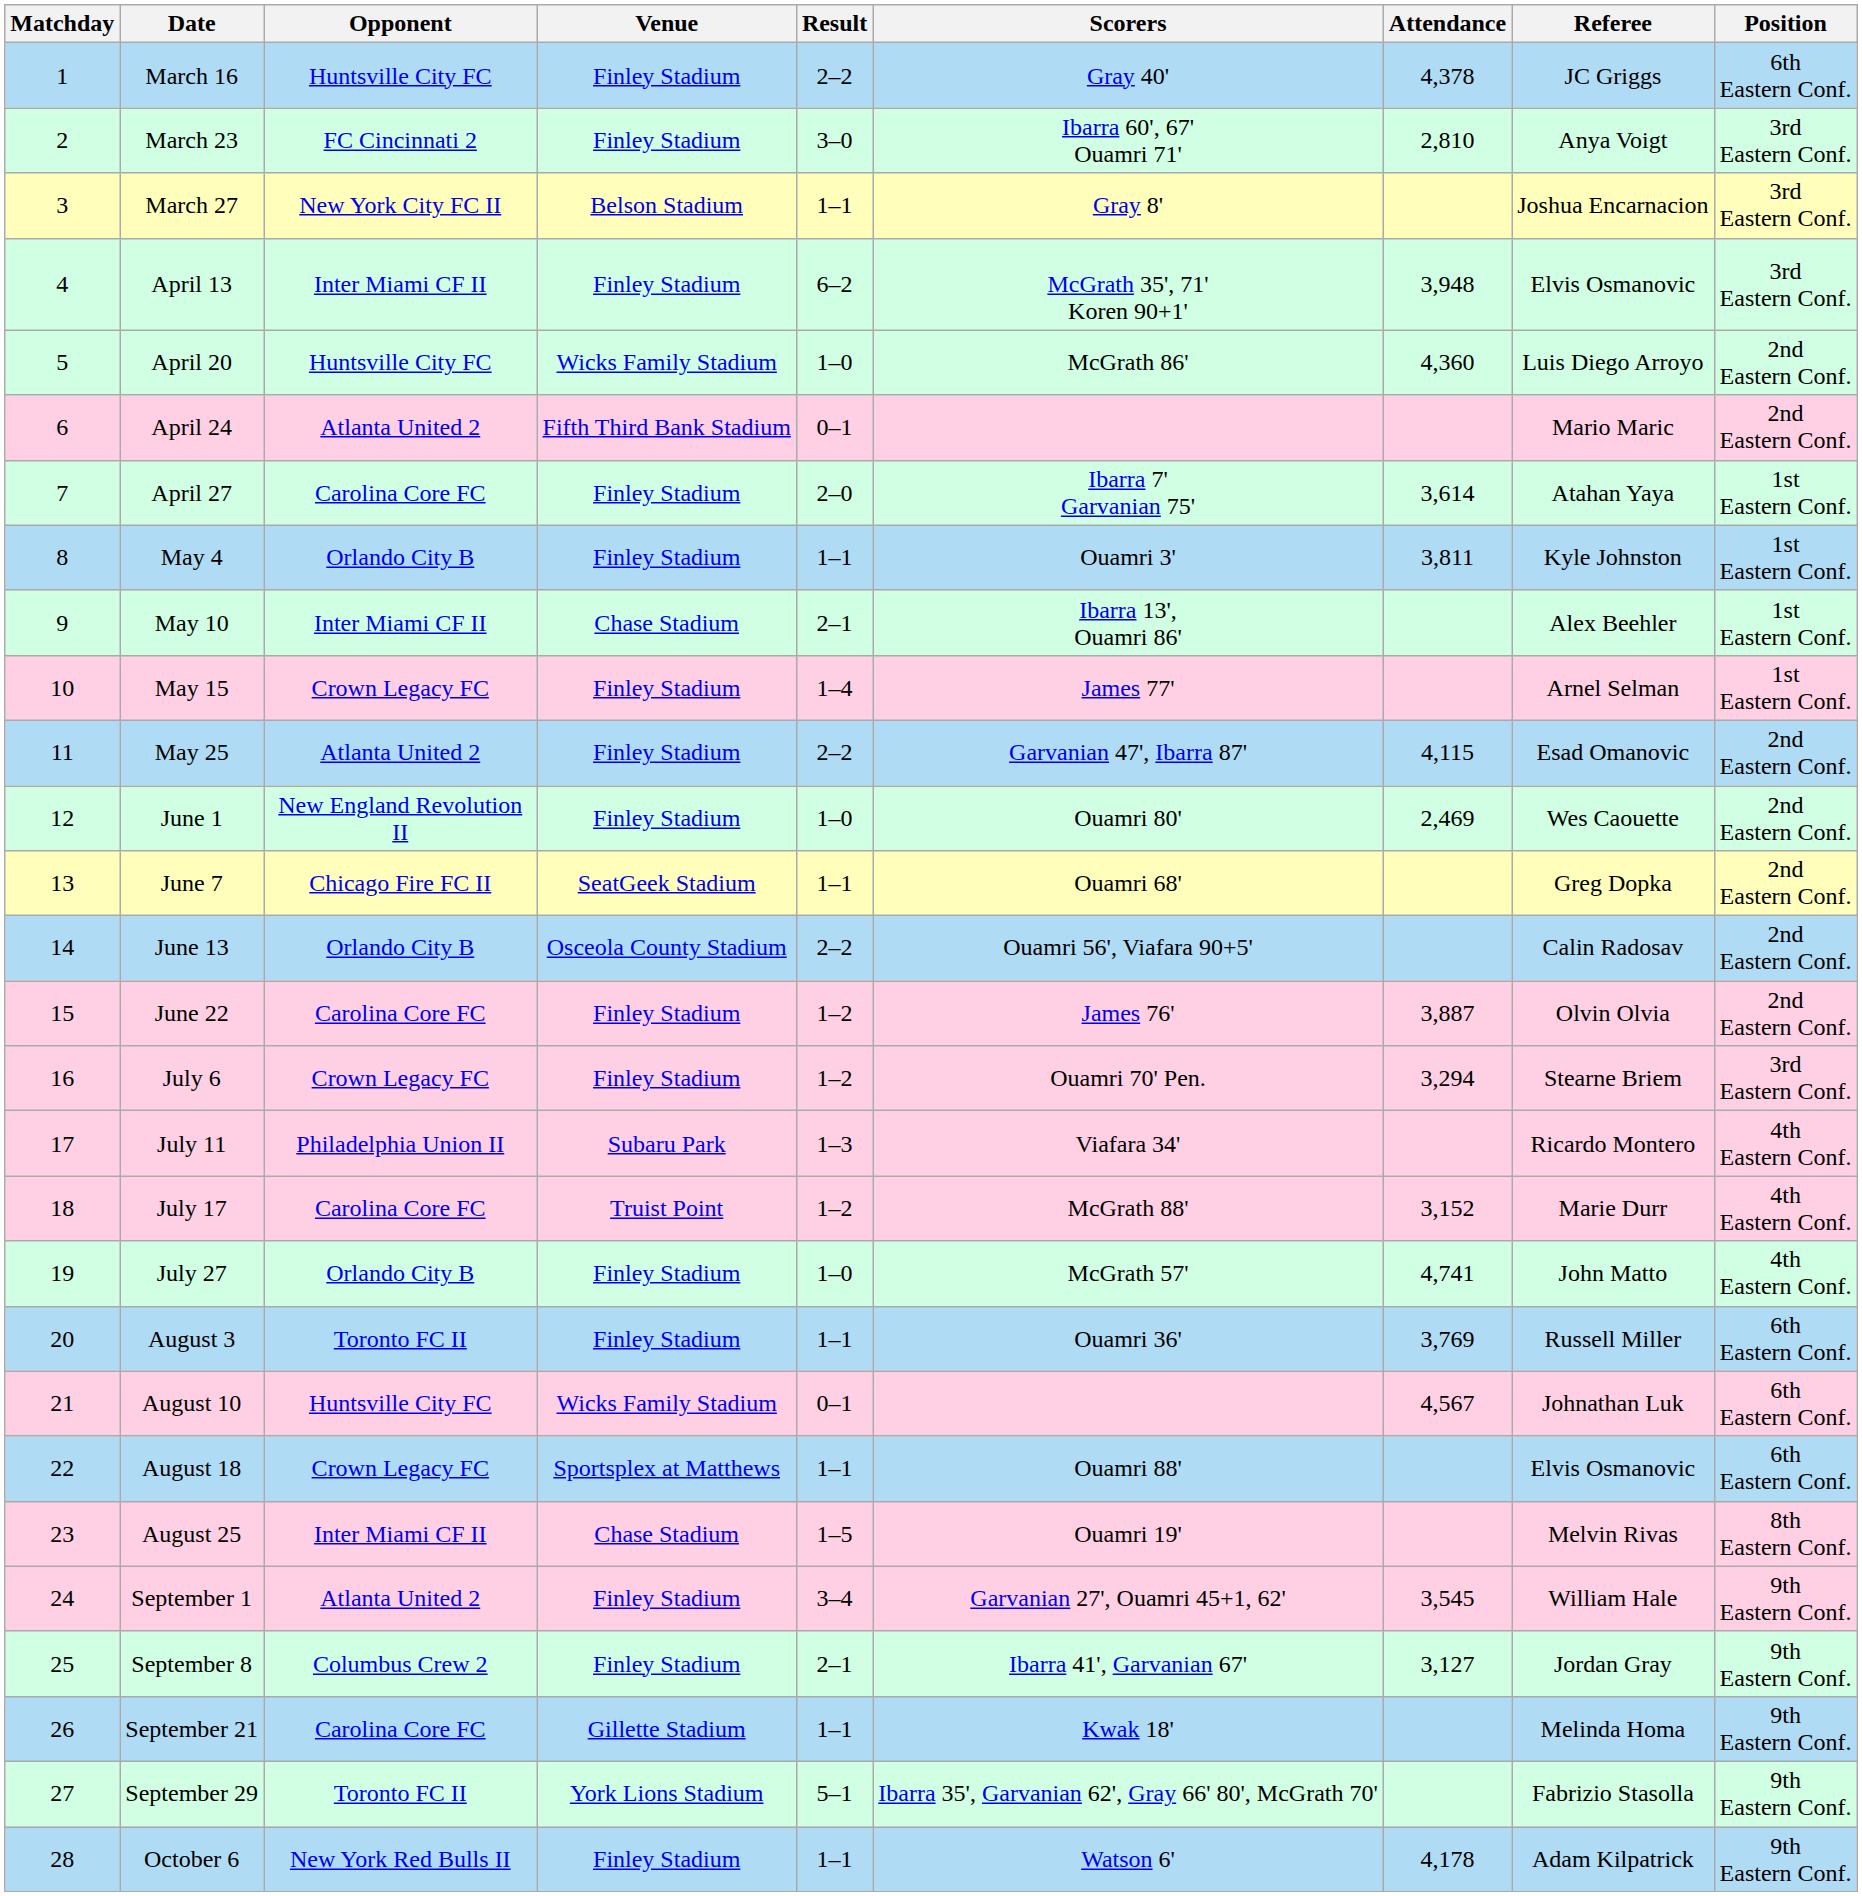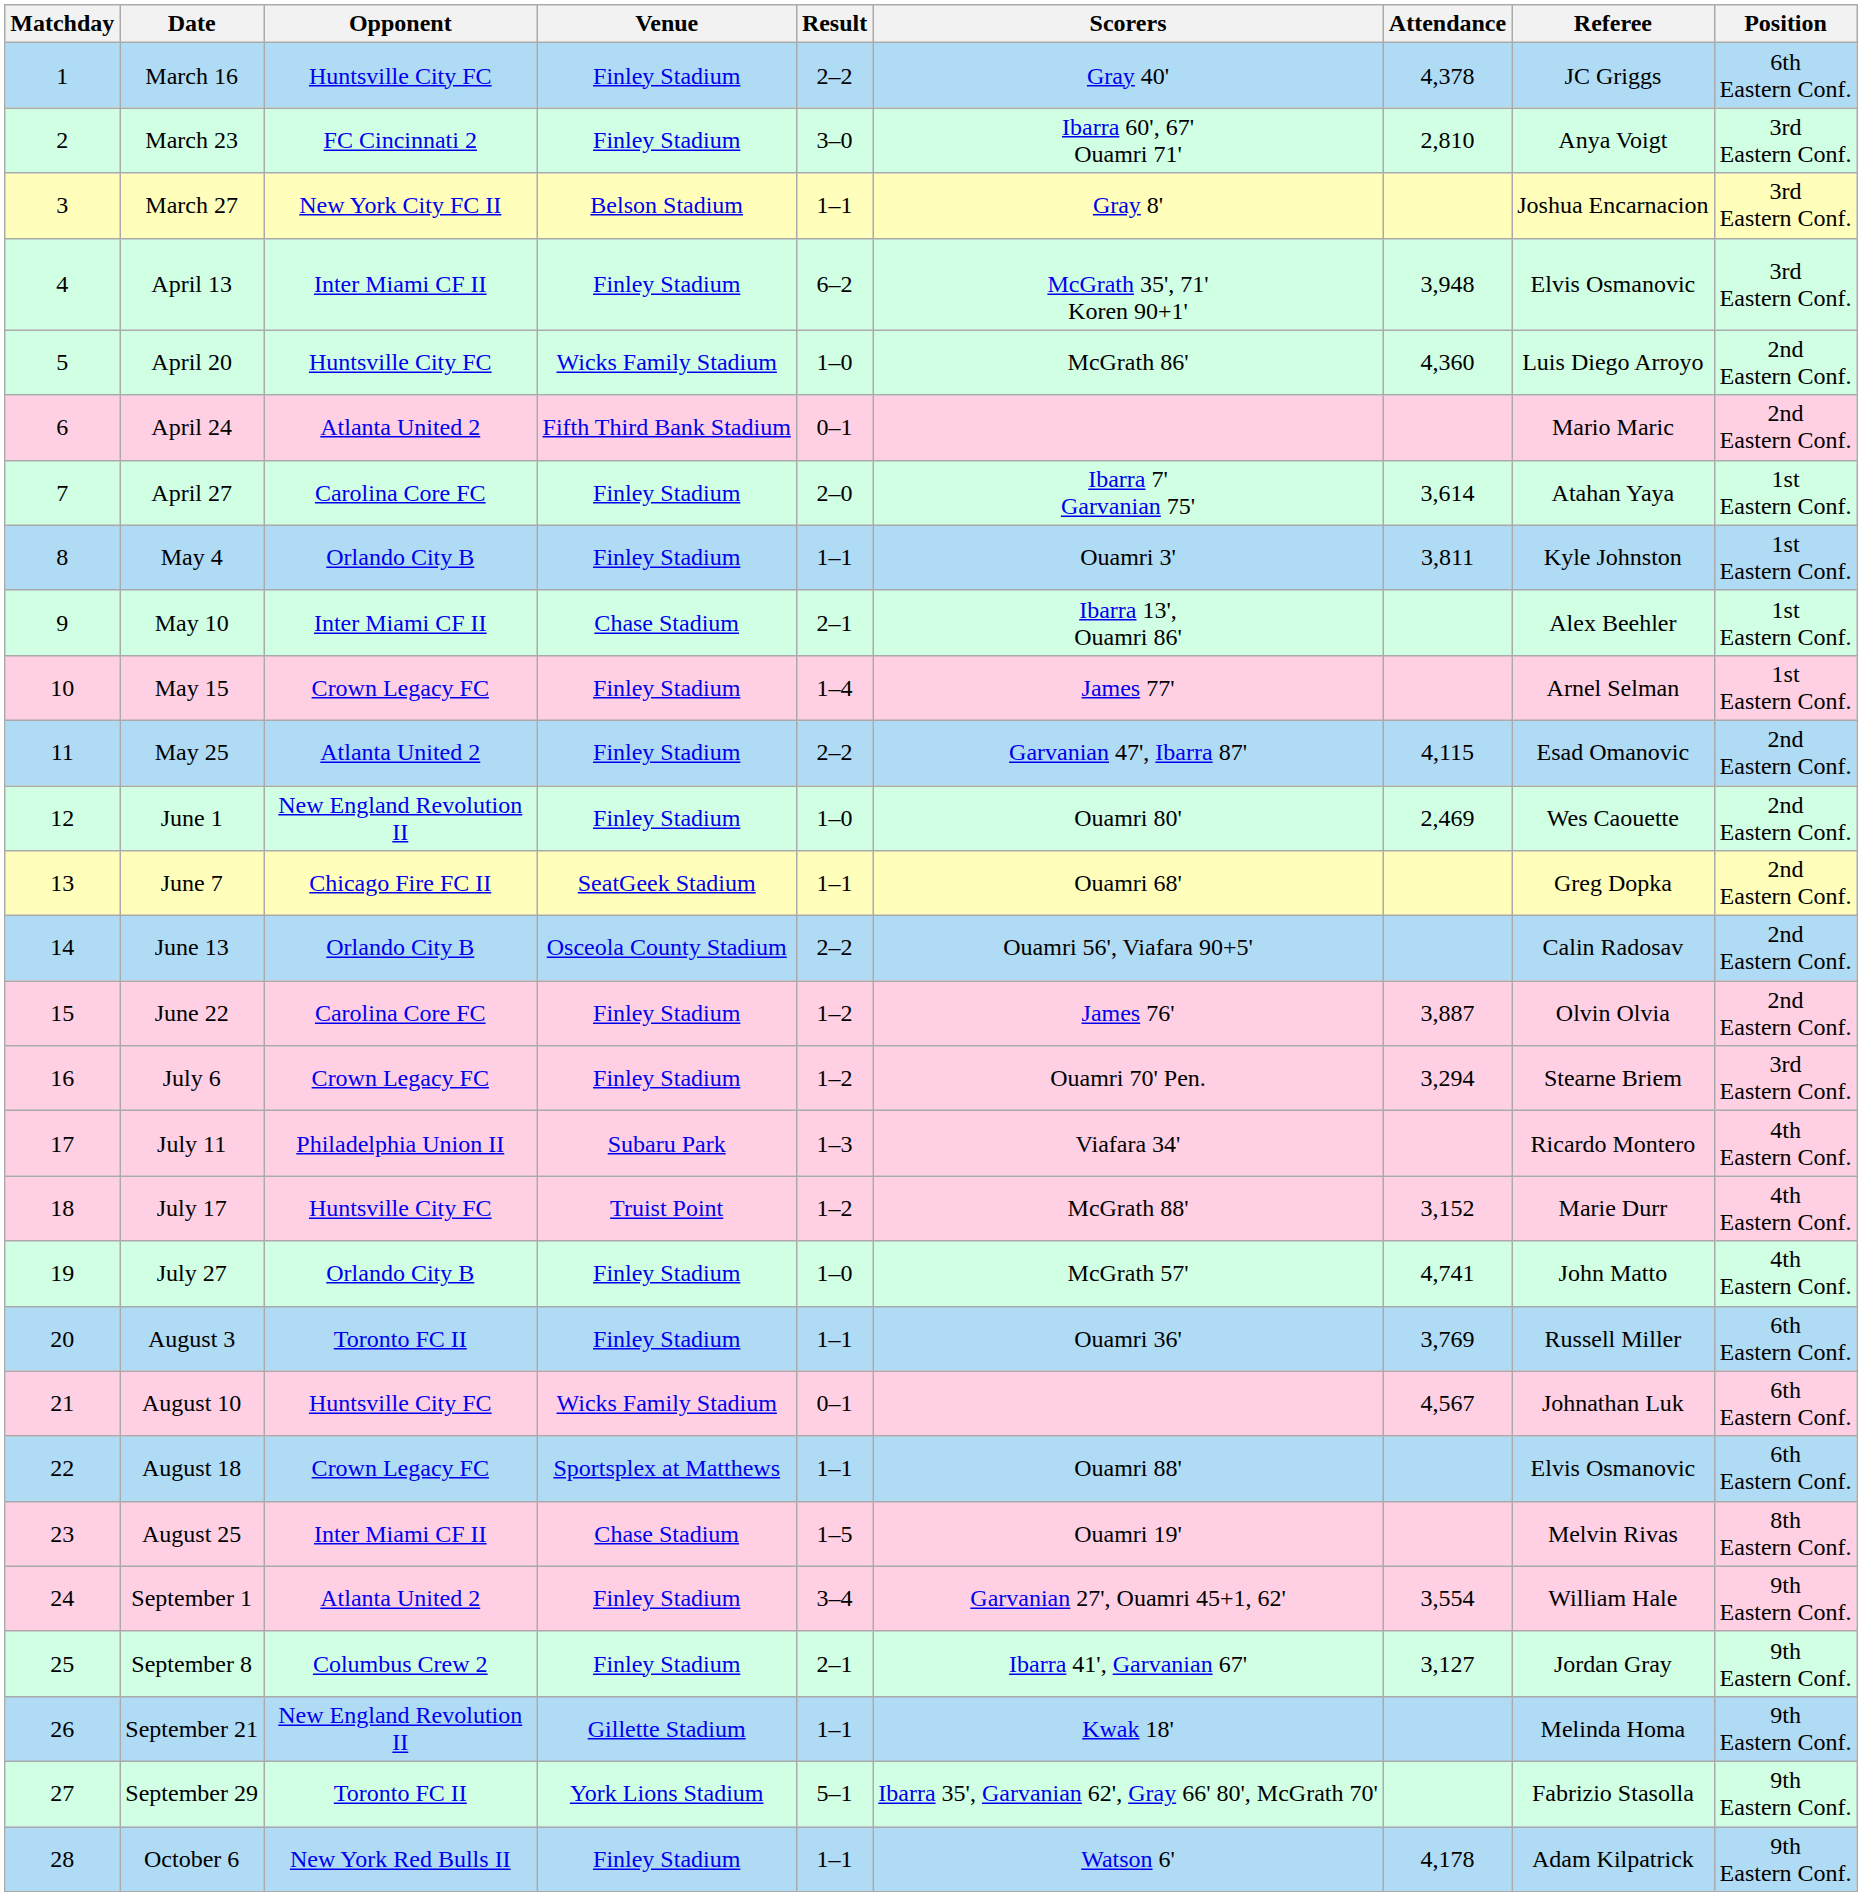July 17 | Opponent: Carolina Core FC -> Huntsville City FC
September 1 | Attendance: 3,545 -> 3,554
September 21 | Opponent: Carolina Core FC -> New England Revolution II
